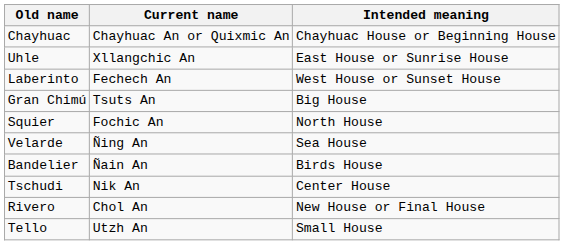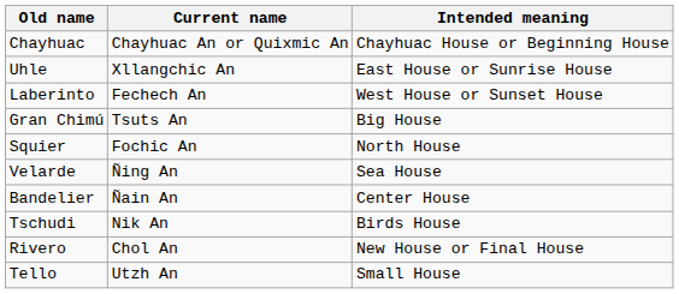Bandelier | Intended meaning: Birds House -> Center House
Tschudi | Intended meaning: Center House -> Birds House
